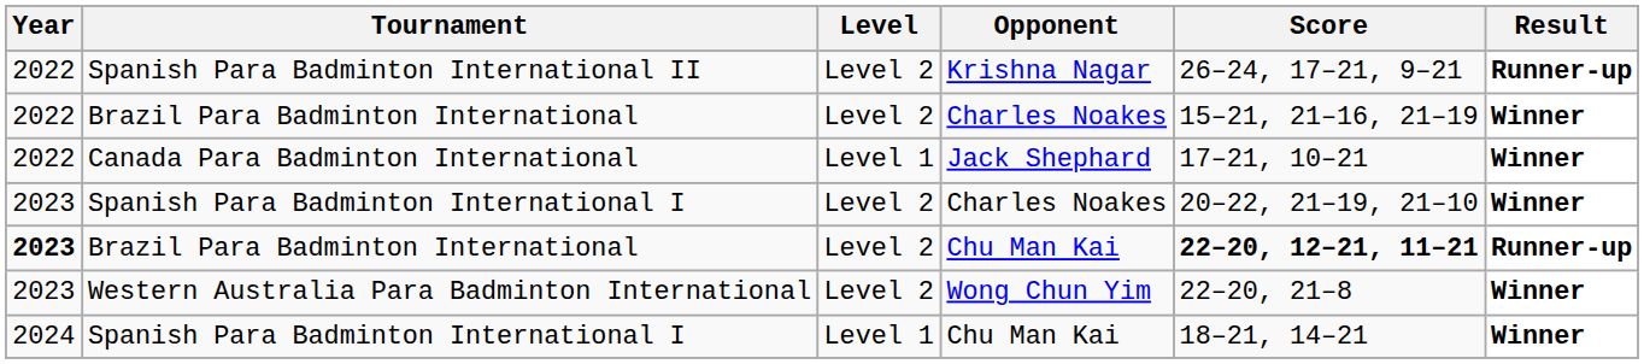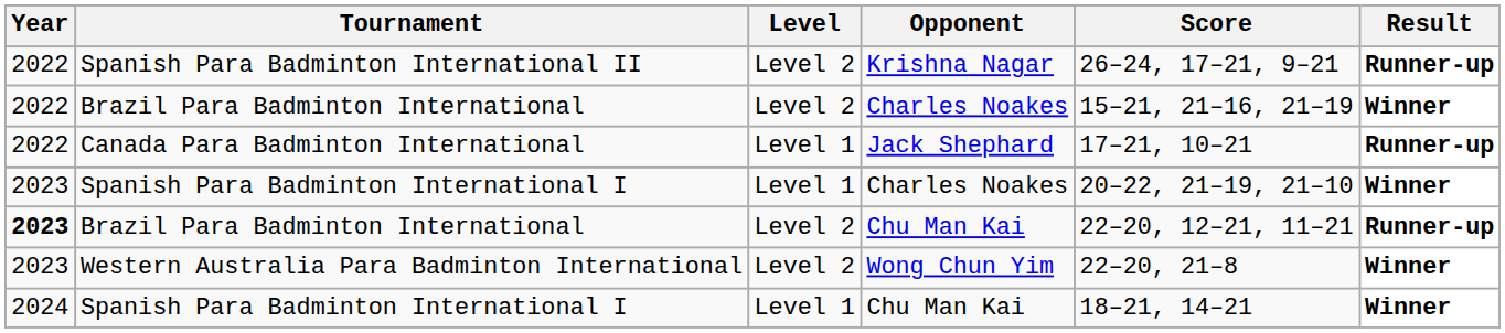Canada Para Badminton International | Result: Winner -> Runner-up
Spanish Para Badminton International I / Charles Noakes | Level: Level 2 -> Level 1
Brazil Para Badminton International / Chu Man Kai | Score: bold -> normal
